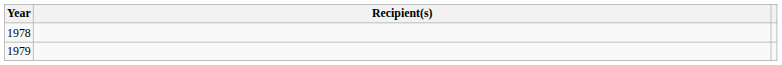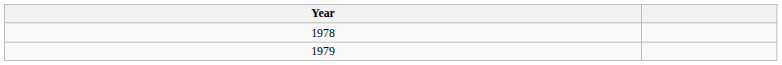- column: Recipient(s)
